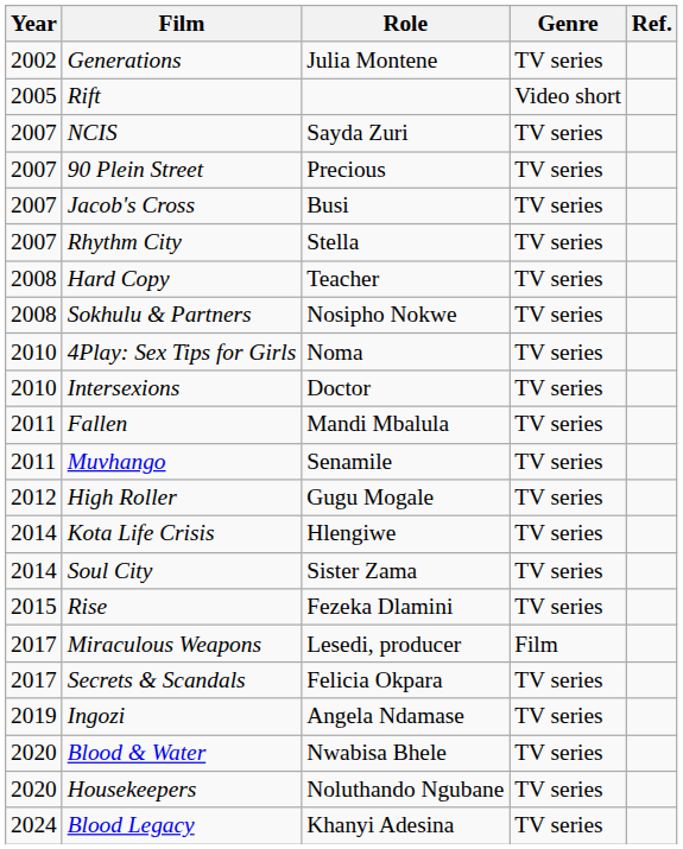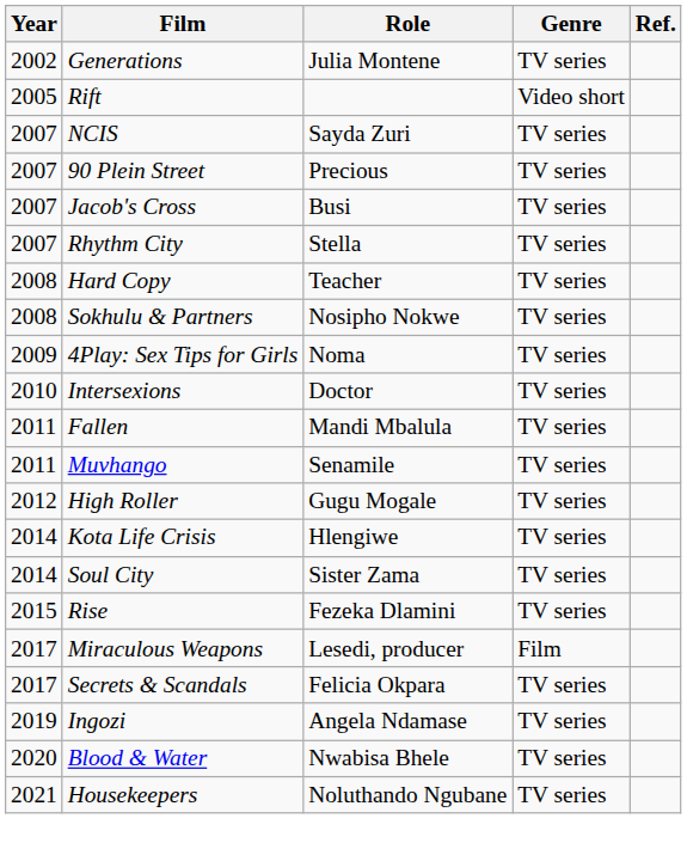4Play: Sex Tips for Girls | Year: 2010 -> 2009
Housekeepers | Year: 2020 -> 2021
- row: 2024 | Blood Legacy | Khanyi Adesina | TV series
